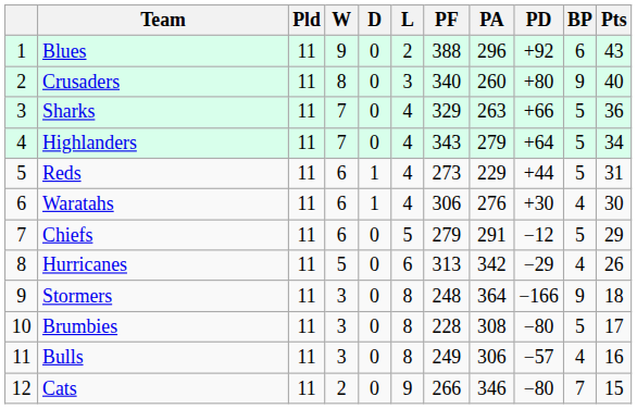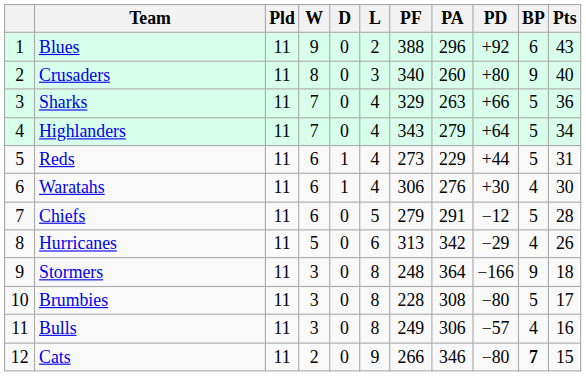Chiefs | Pts: 29 -> 28
Cats | BP: normal -> bold
